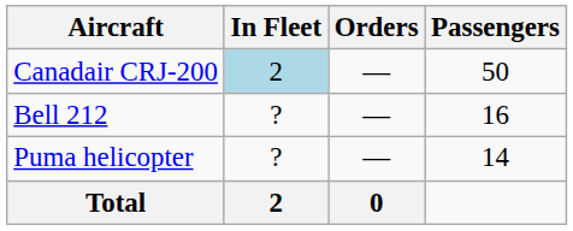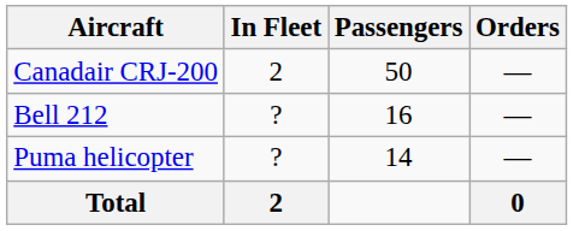columns swapped: Orders <-> Passengers
Canadair CRJ-200 | In Fleet: lightblue background -> no background
